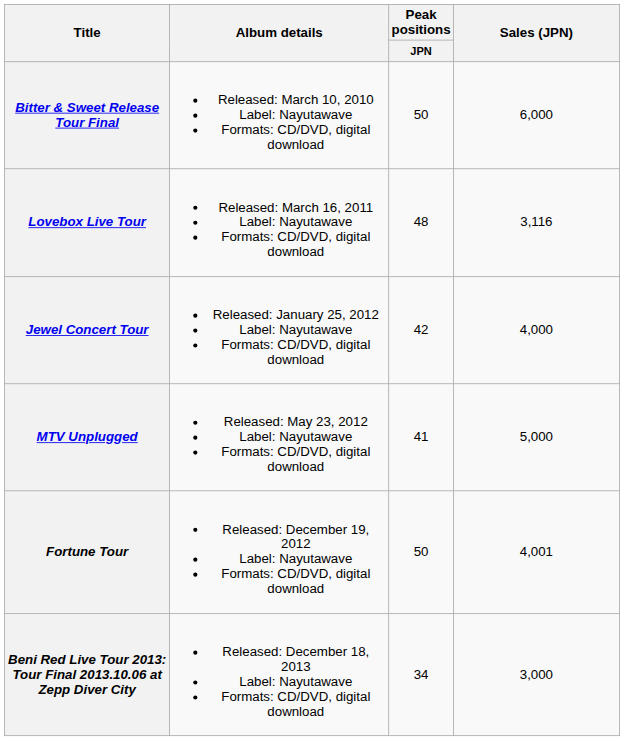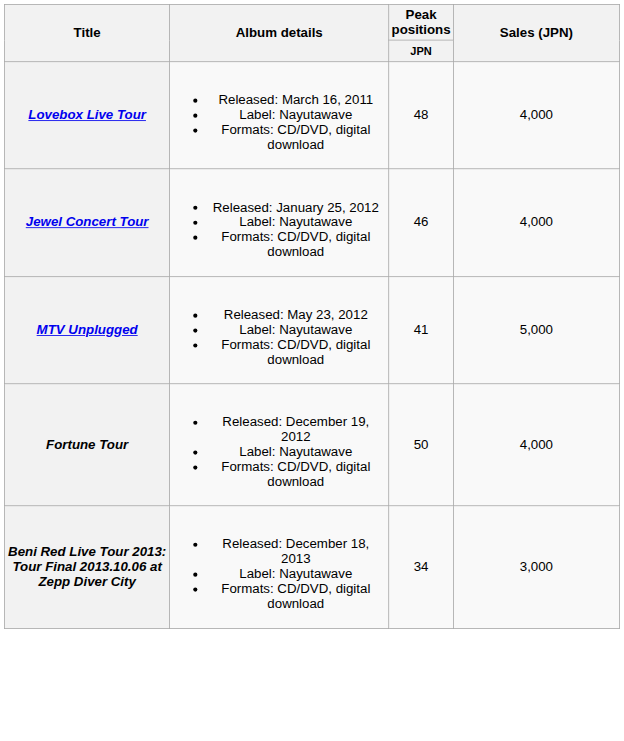- row: Bitter & Sweet Release Tour Final | Released: March 10, 2010 Label: Nayutawave Formats: CD/DVD, digital download | 50 | 6,000
Lovebox Live Tour | Sales (JPN): 3,116 -> 4,000
Jewel Concert Tour | Peak positions / JPN: 42 -> 46
Fortune Tour | Sales (JPN): 4,001 -> 4,000
